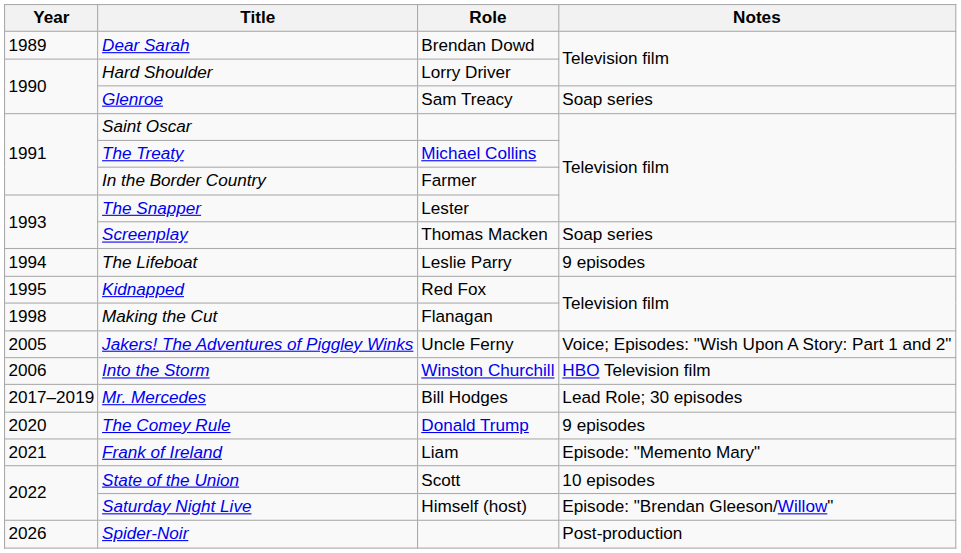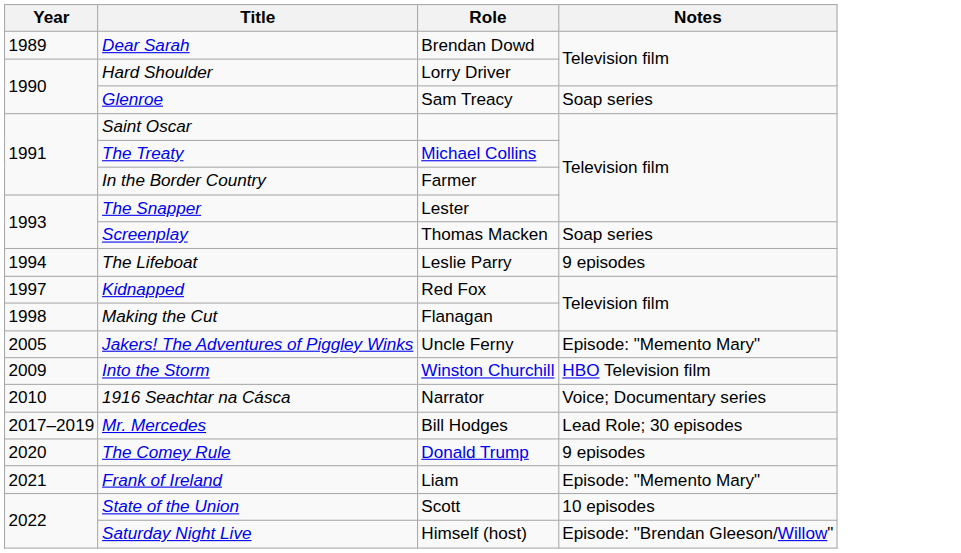Kidnapped | Year: 1995 -> 1997
Jakers! The Adventures of Piggley Winks | Notes: Voice; Episodes: "Wish Upon A Story: Part 1 and 2" -> Episode: "Memento Mary"
Into the Storm | Year: 2006 -> 2009
+ row: 2010 | 1916 Seachtar na Cásca | Narrator | Voice; Documentary series
- row: 2026 | Spider-Noir | Post-production
